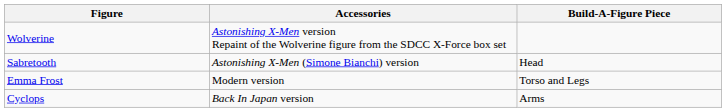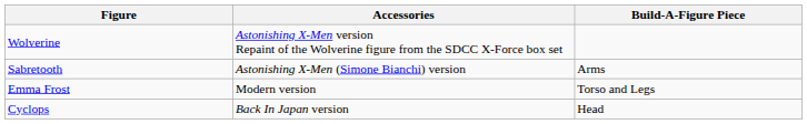Sabretooth | Build-A-Figure Piece: Head -> Arms
Cyclops | Build-A-Figure Piece: Arms -> Head
